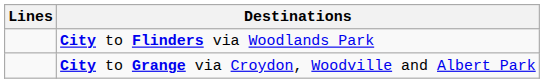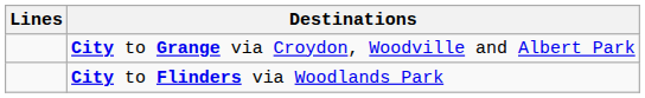rows swapped: City to Flinders via Woodlands Park <-> City to Grange via Croydon, Woodville and Albert Park
